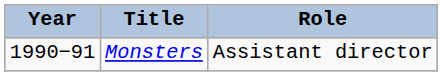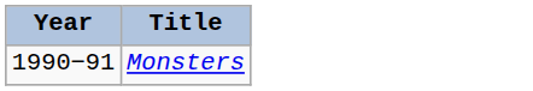- column: Role | Assistant director
